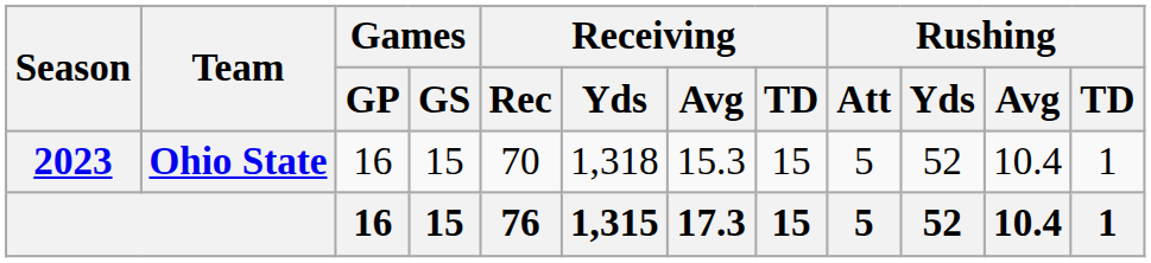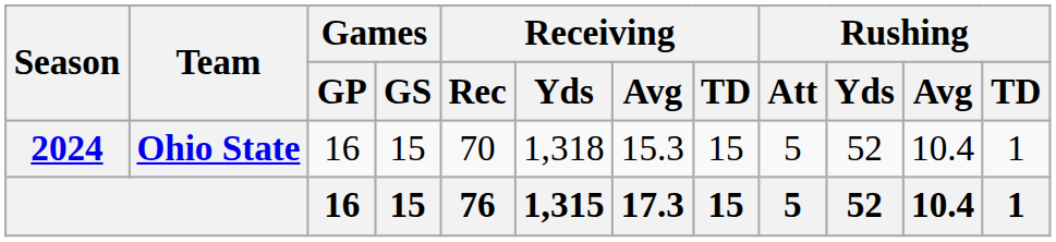Ohio State | Season: 2023 -> 2024
